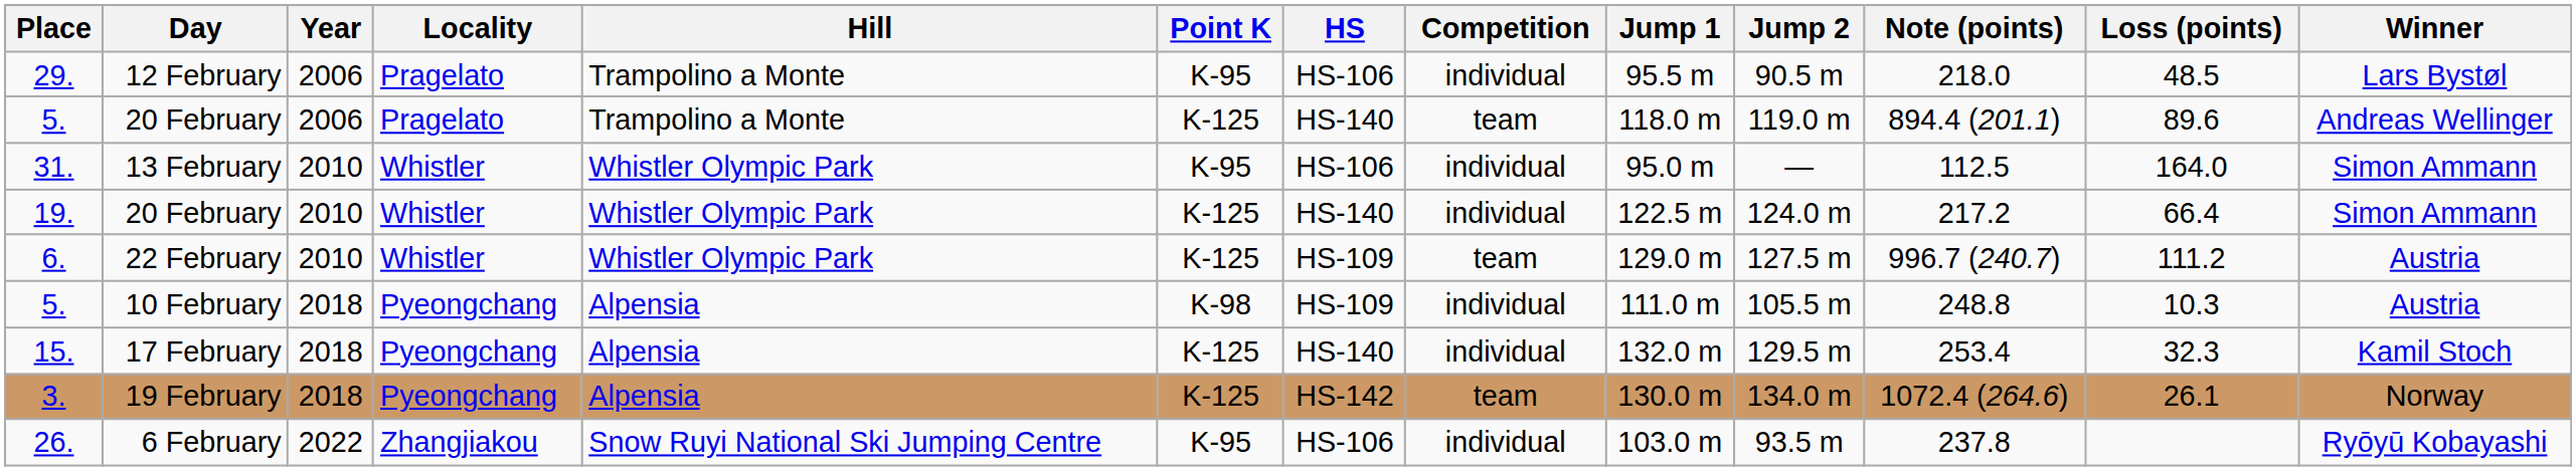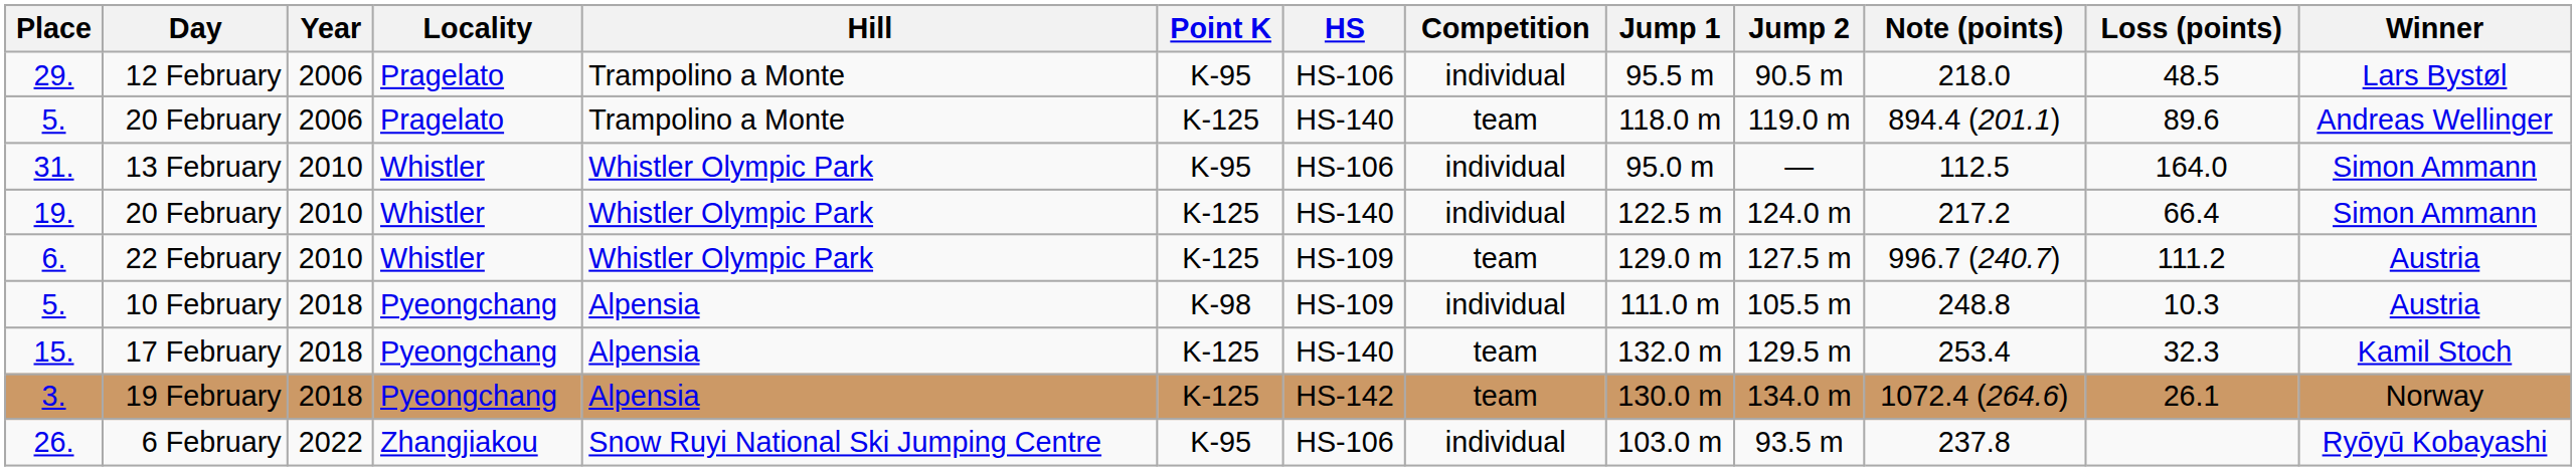15. | Competition: individual -> team
